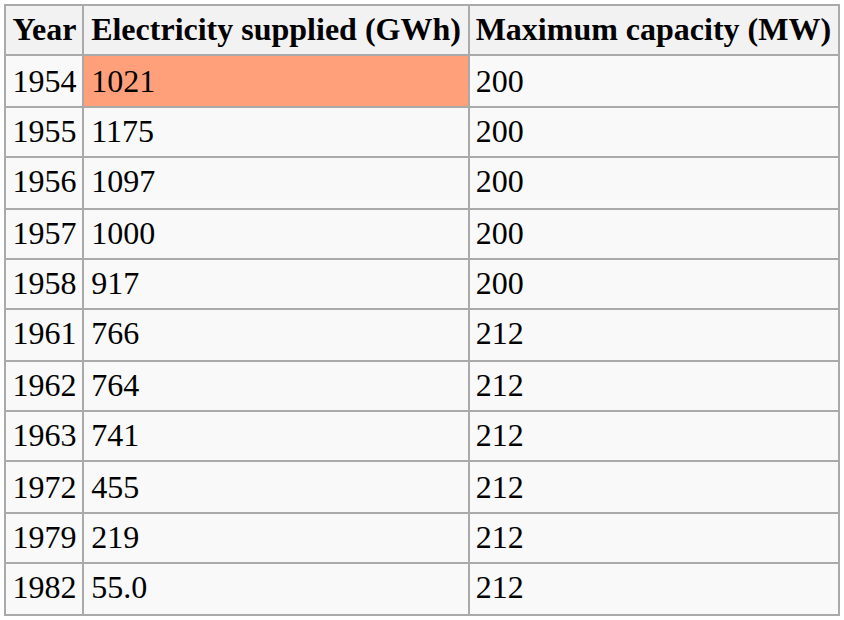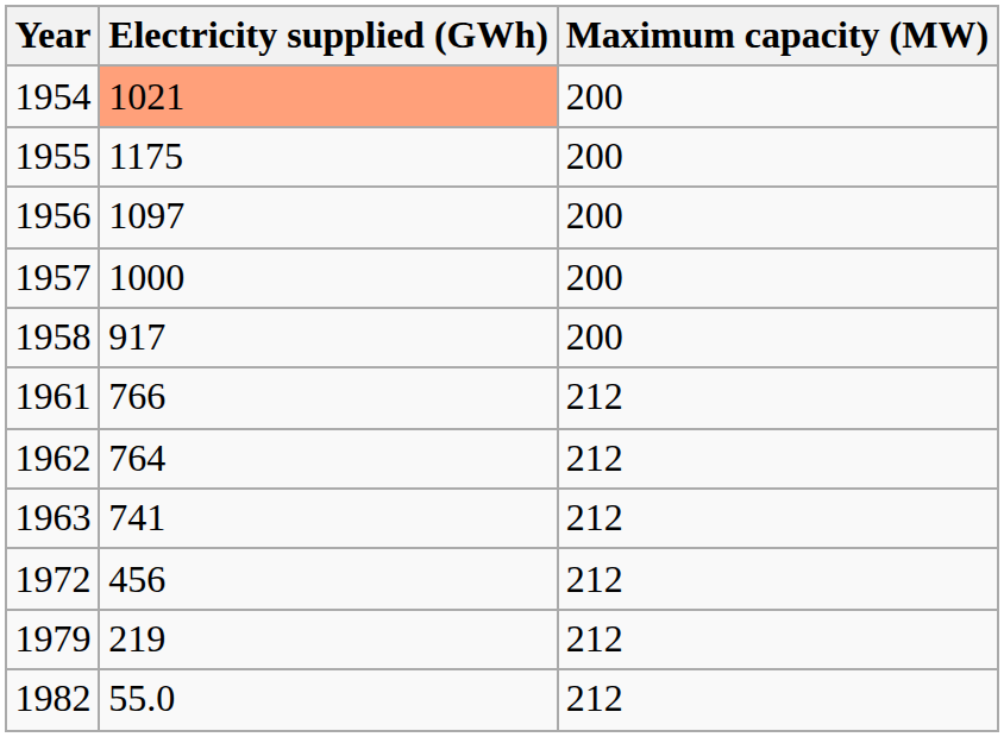1972 | Electricity supplied (GWh): 455 -> 456
